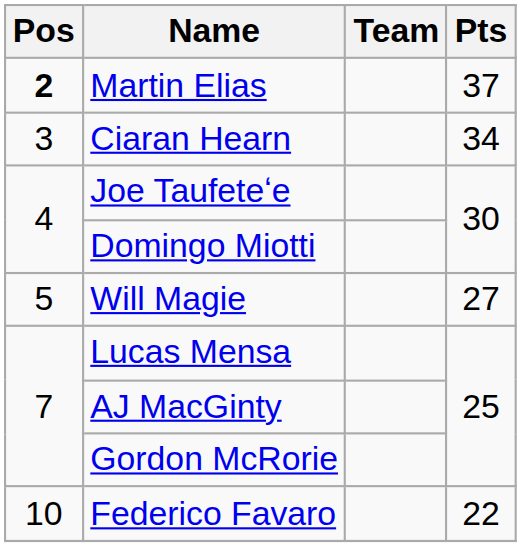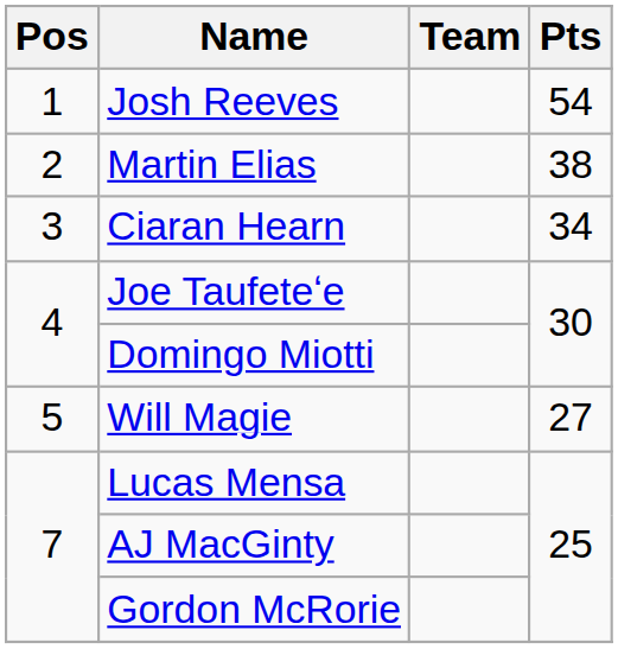+ row: 1 | Josh Reeves | 54
Martin Elias | Pos: bold -> normal
Martin Elias | Pts: 37 -> 38
- row: 10 | Federico Favaro | 22
